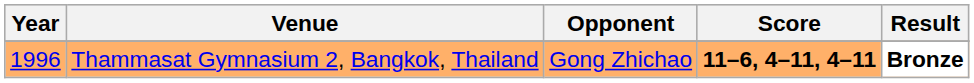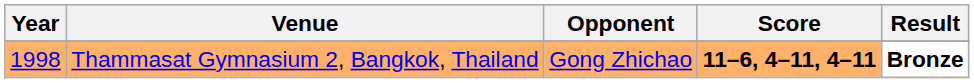Thammasat Gymnasium 2, Bangkok, Thailand | Year: 1996 -> 1998
